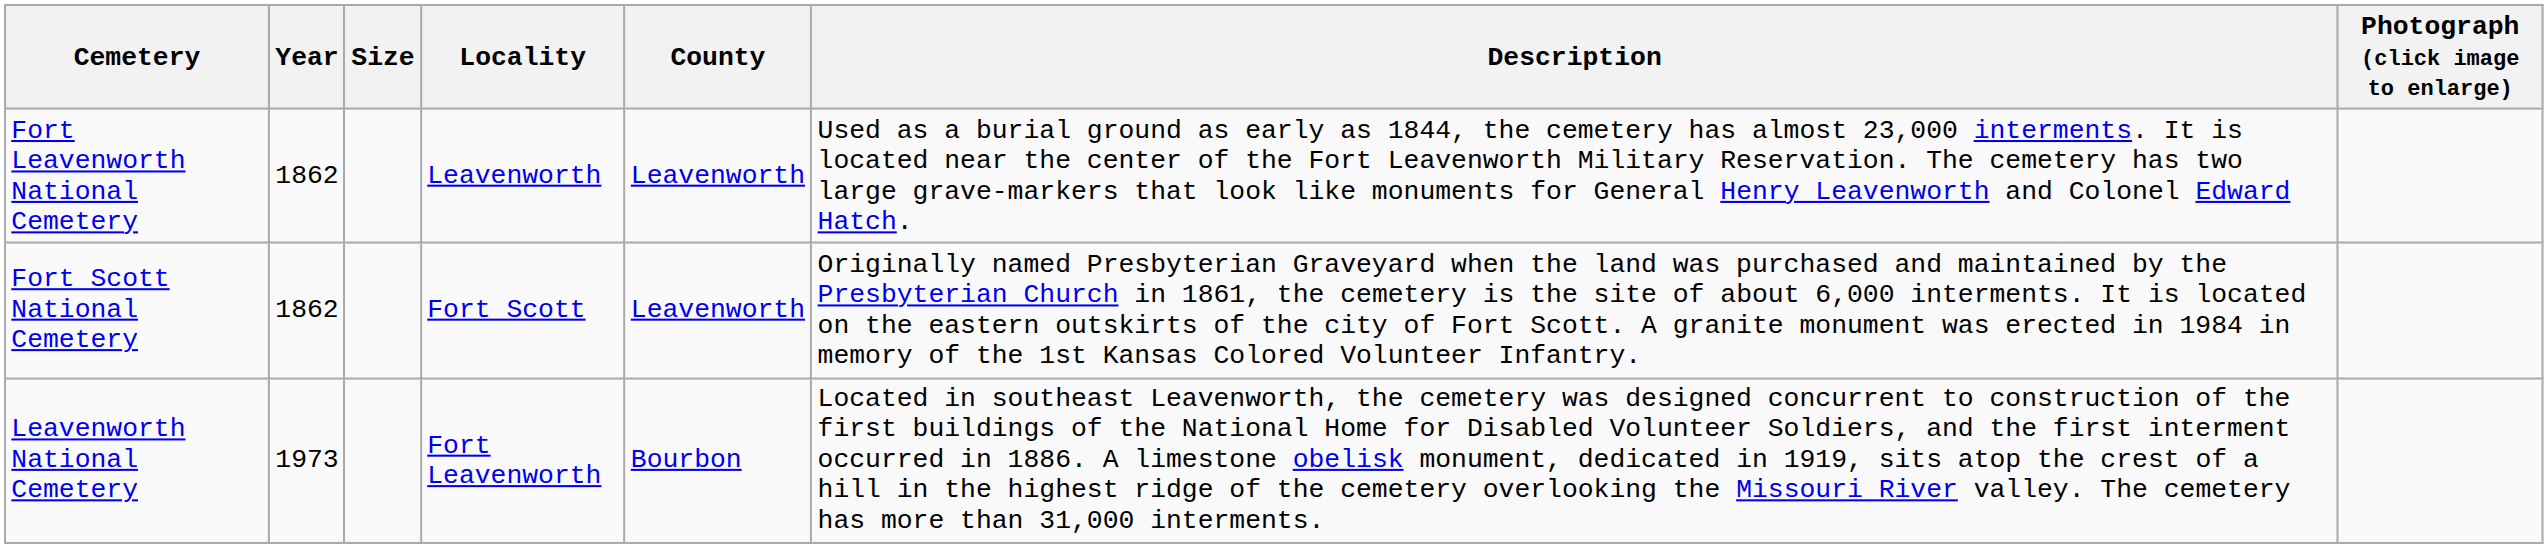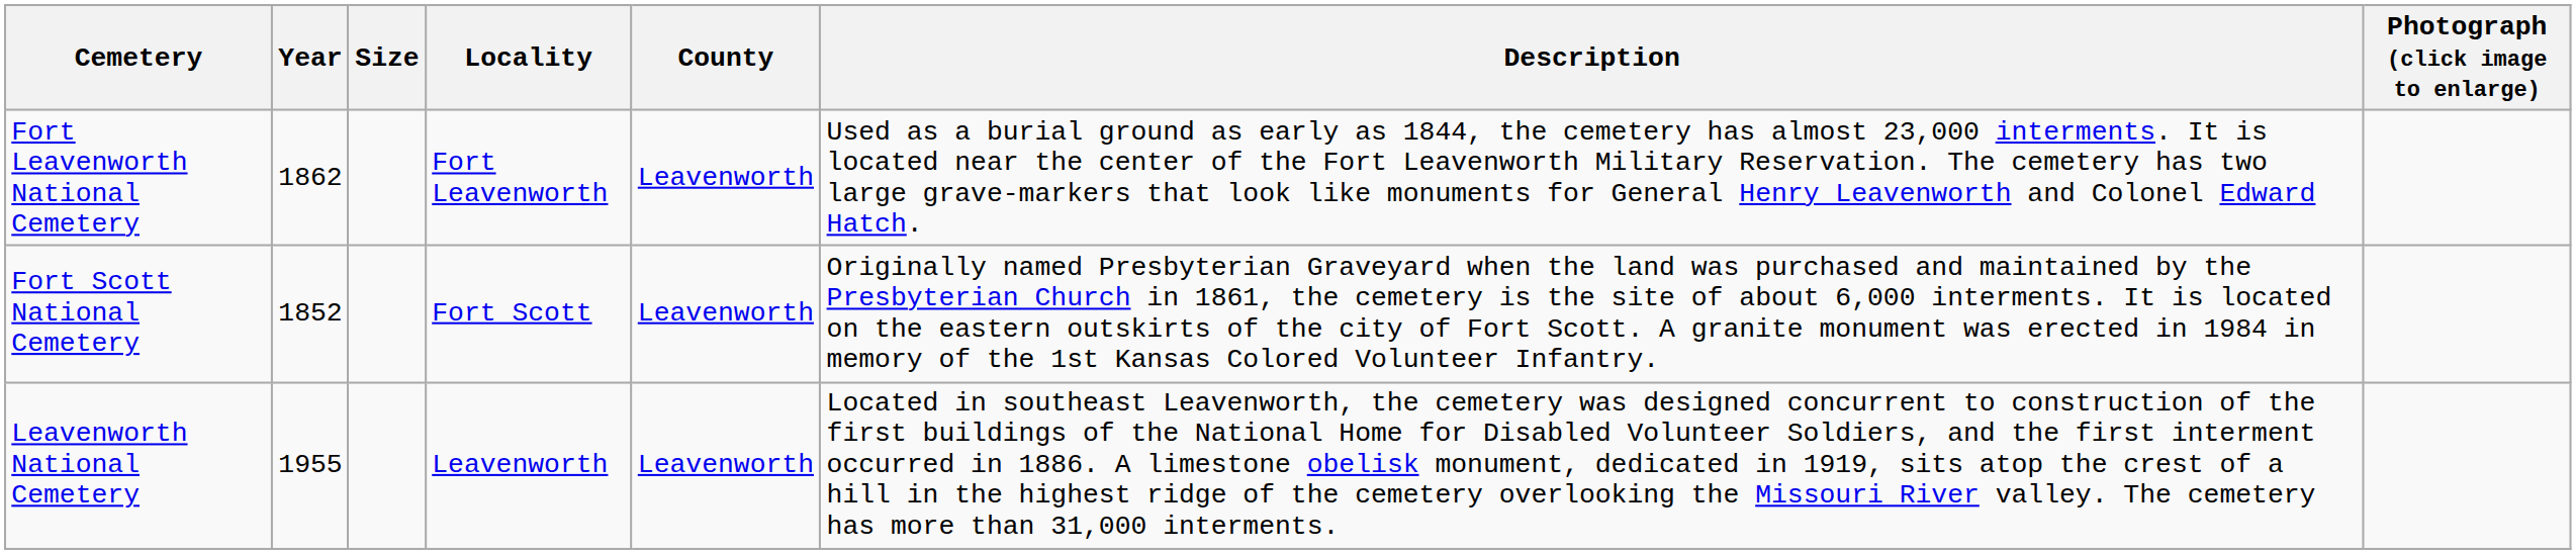Fort Leavenworth National Cemetery | Locality: Leavenworth -> Fort Leavenworth
Fort Scott National Cemetery | Year: 1862 -> 1852
Leavenworth National Cemetery | Year: 1973 -> 1955
Leavenworth National Cemetery | Locality: Fort Leavenworth -> Leavenworth
Leavenworth National Cemetery | County: Bourbon -> Leavenworth
